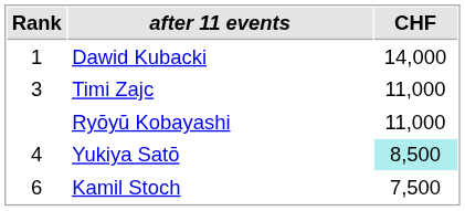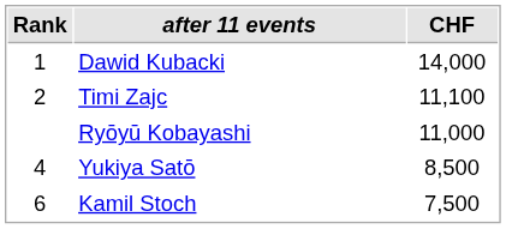Timi Zajc | Rank: 3 -> 2
Timi Zajc | CHF: 11,000 -> 11,100
Yukiya Satō | CHF: paleturquoise background -> no background
